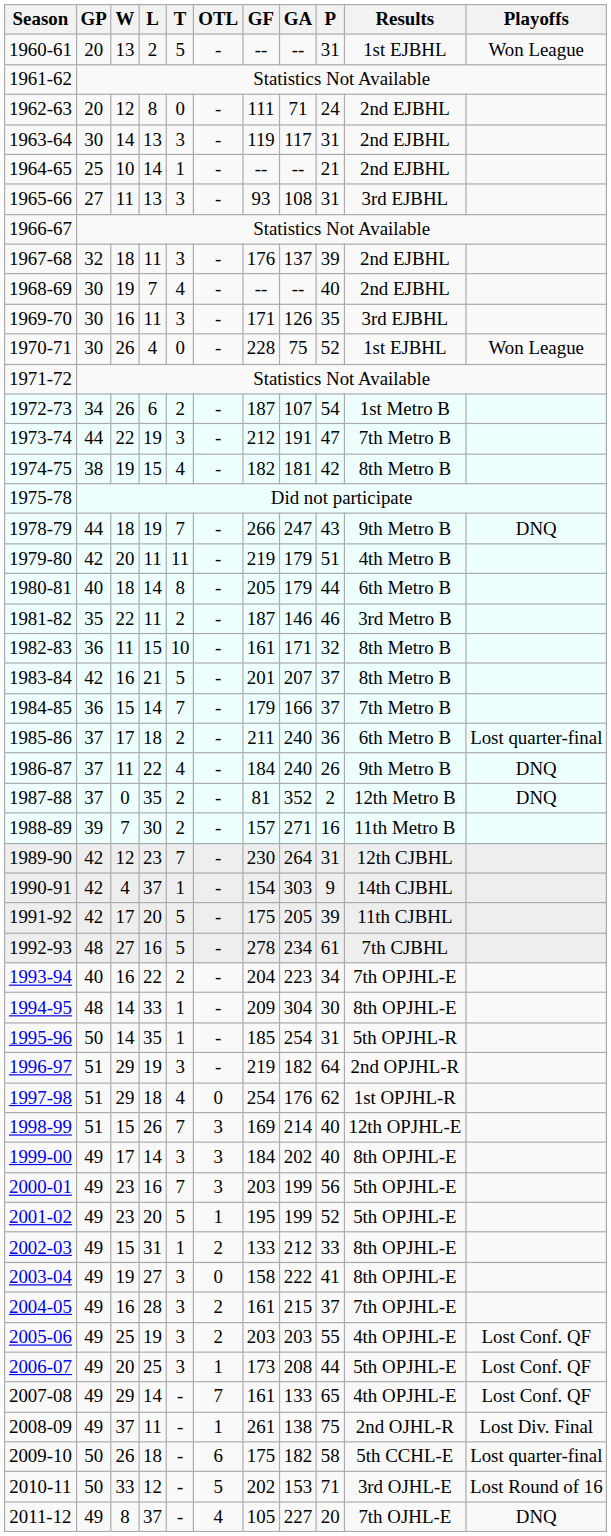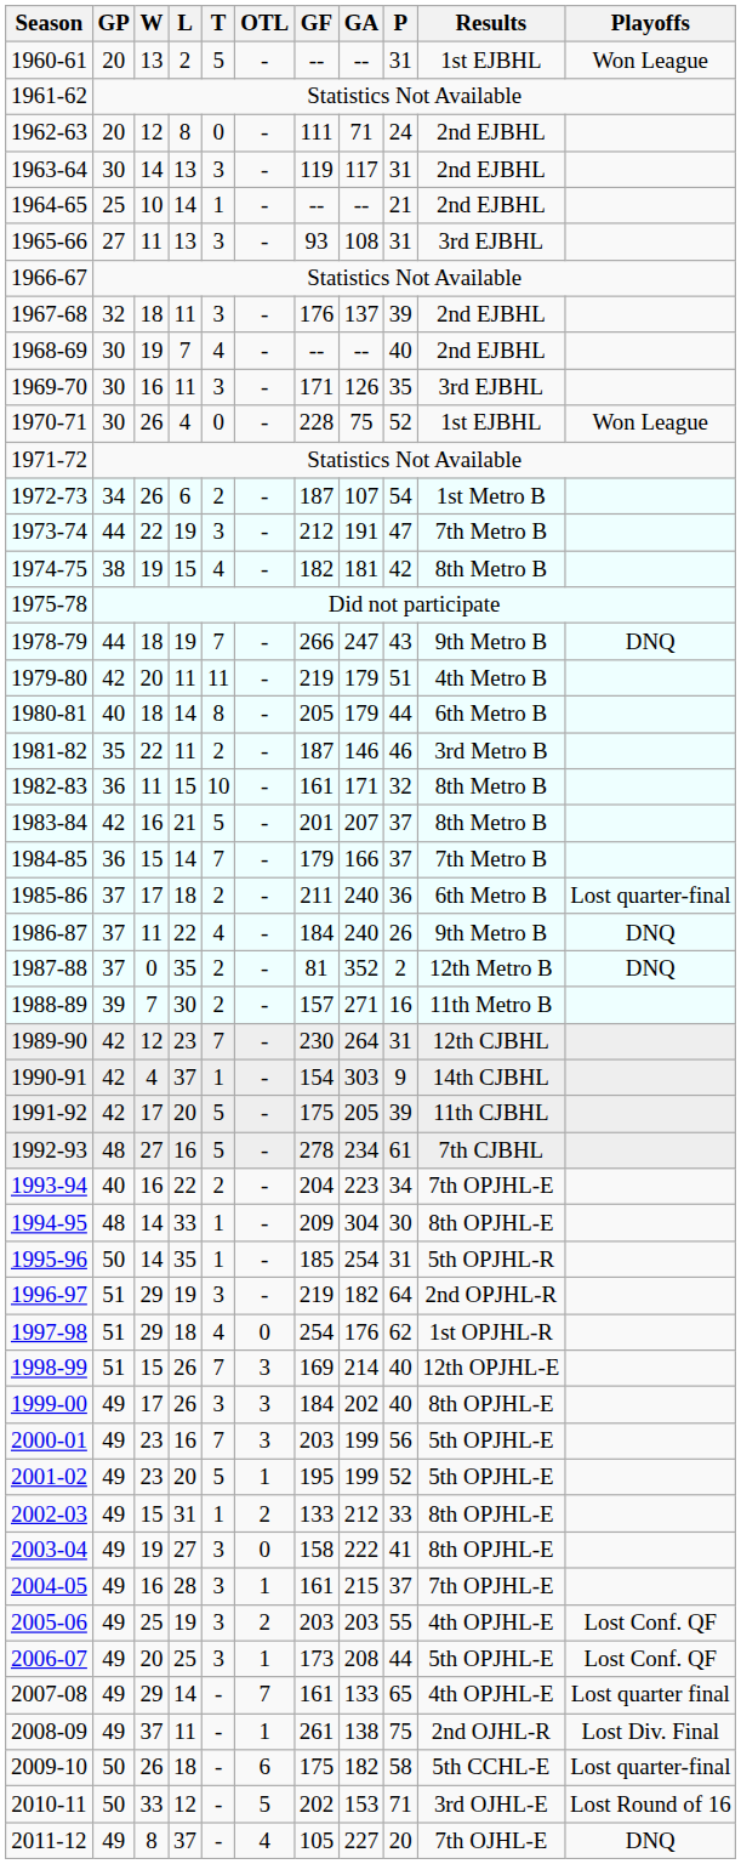1999-00 | L: 14 -> 26
2004-05 | OTL: 2 -> 1
2007-08 | Playoffs: Lost Conf. QF -> Lost quarter final
